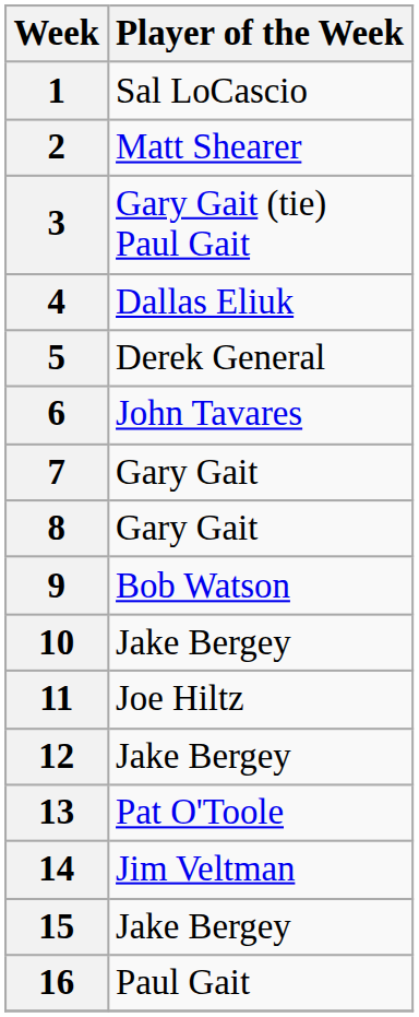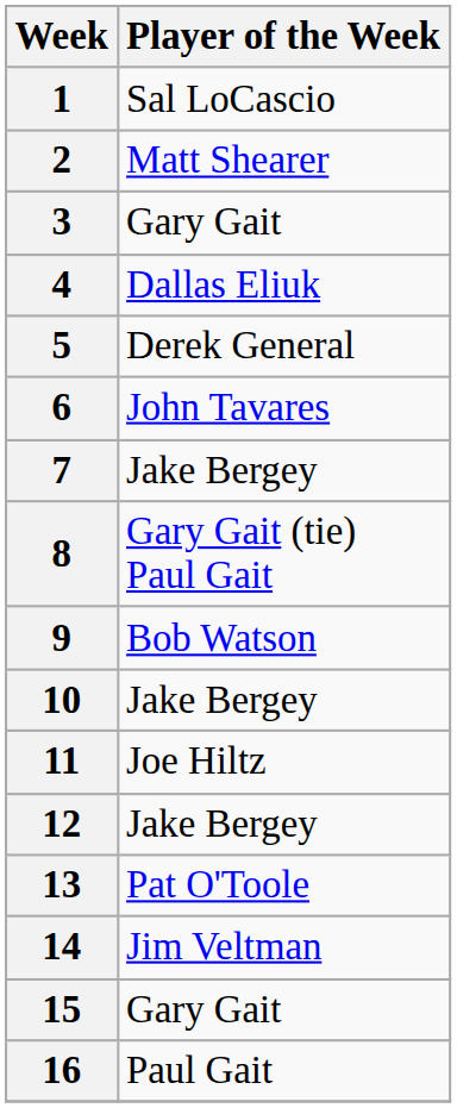3 | Player of the Week: Gary Gait (tie) Paul Gait -> Gary Gait
7 | Player of the Week: Gary Gait -> Jake Bergey
8 | Player of the Week: Gary Gait -> Gary Gait (tie) Paul Gait
15 | Player of the Week: Jake Bergey -> Gary Gait
